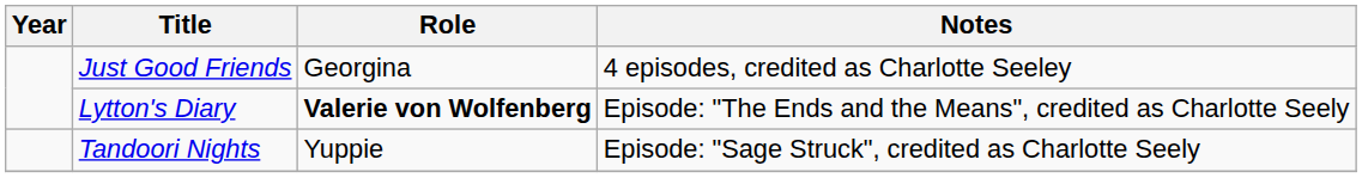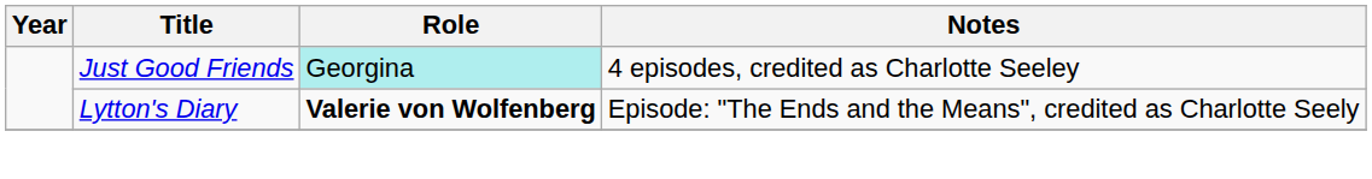Just Good Friends | Role: no background -> paleturquoise background
- row: Tandoori Nights | Yuppie | Episode: "Sage Struck", credited as Charlotte Seely
